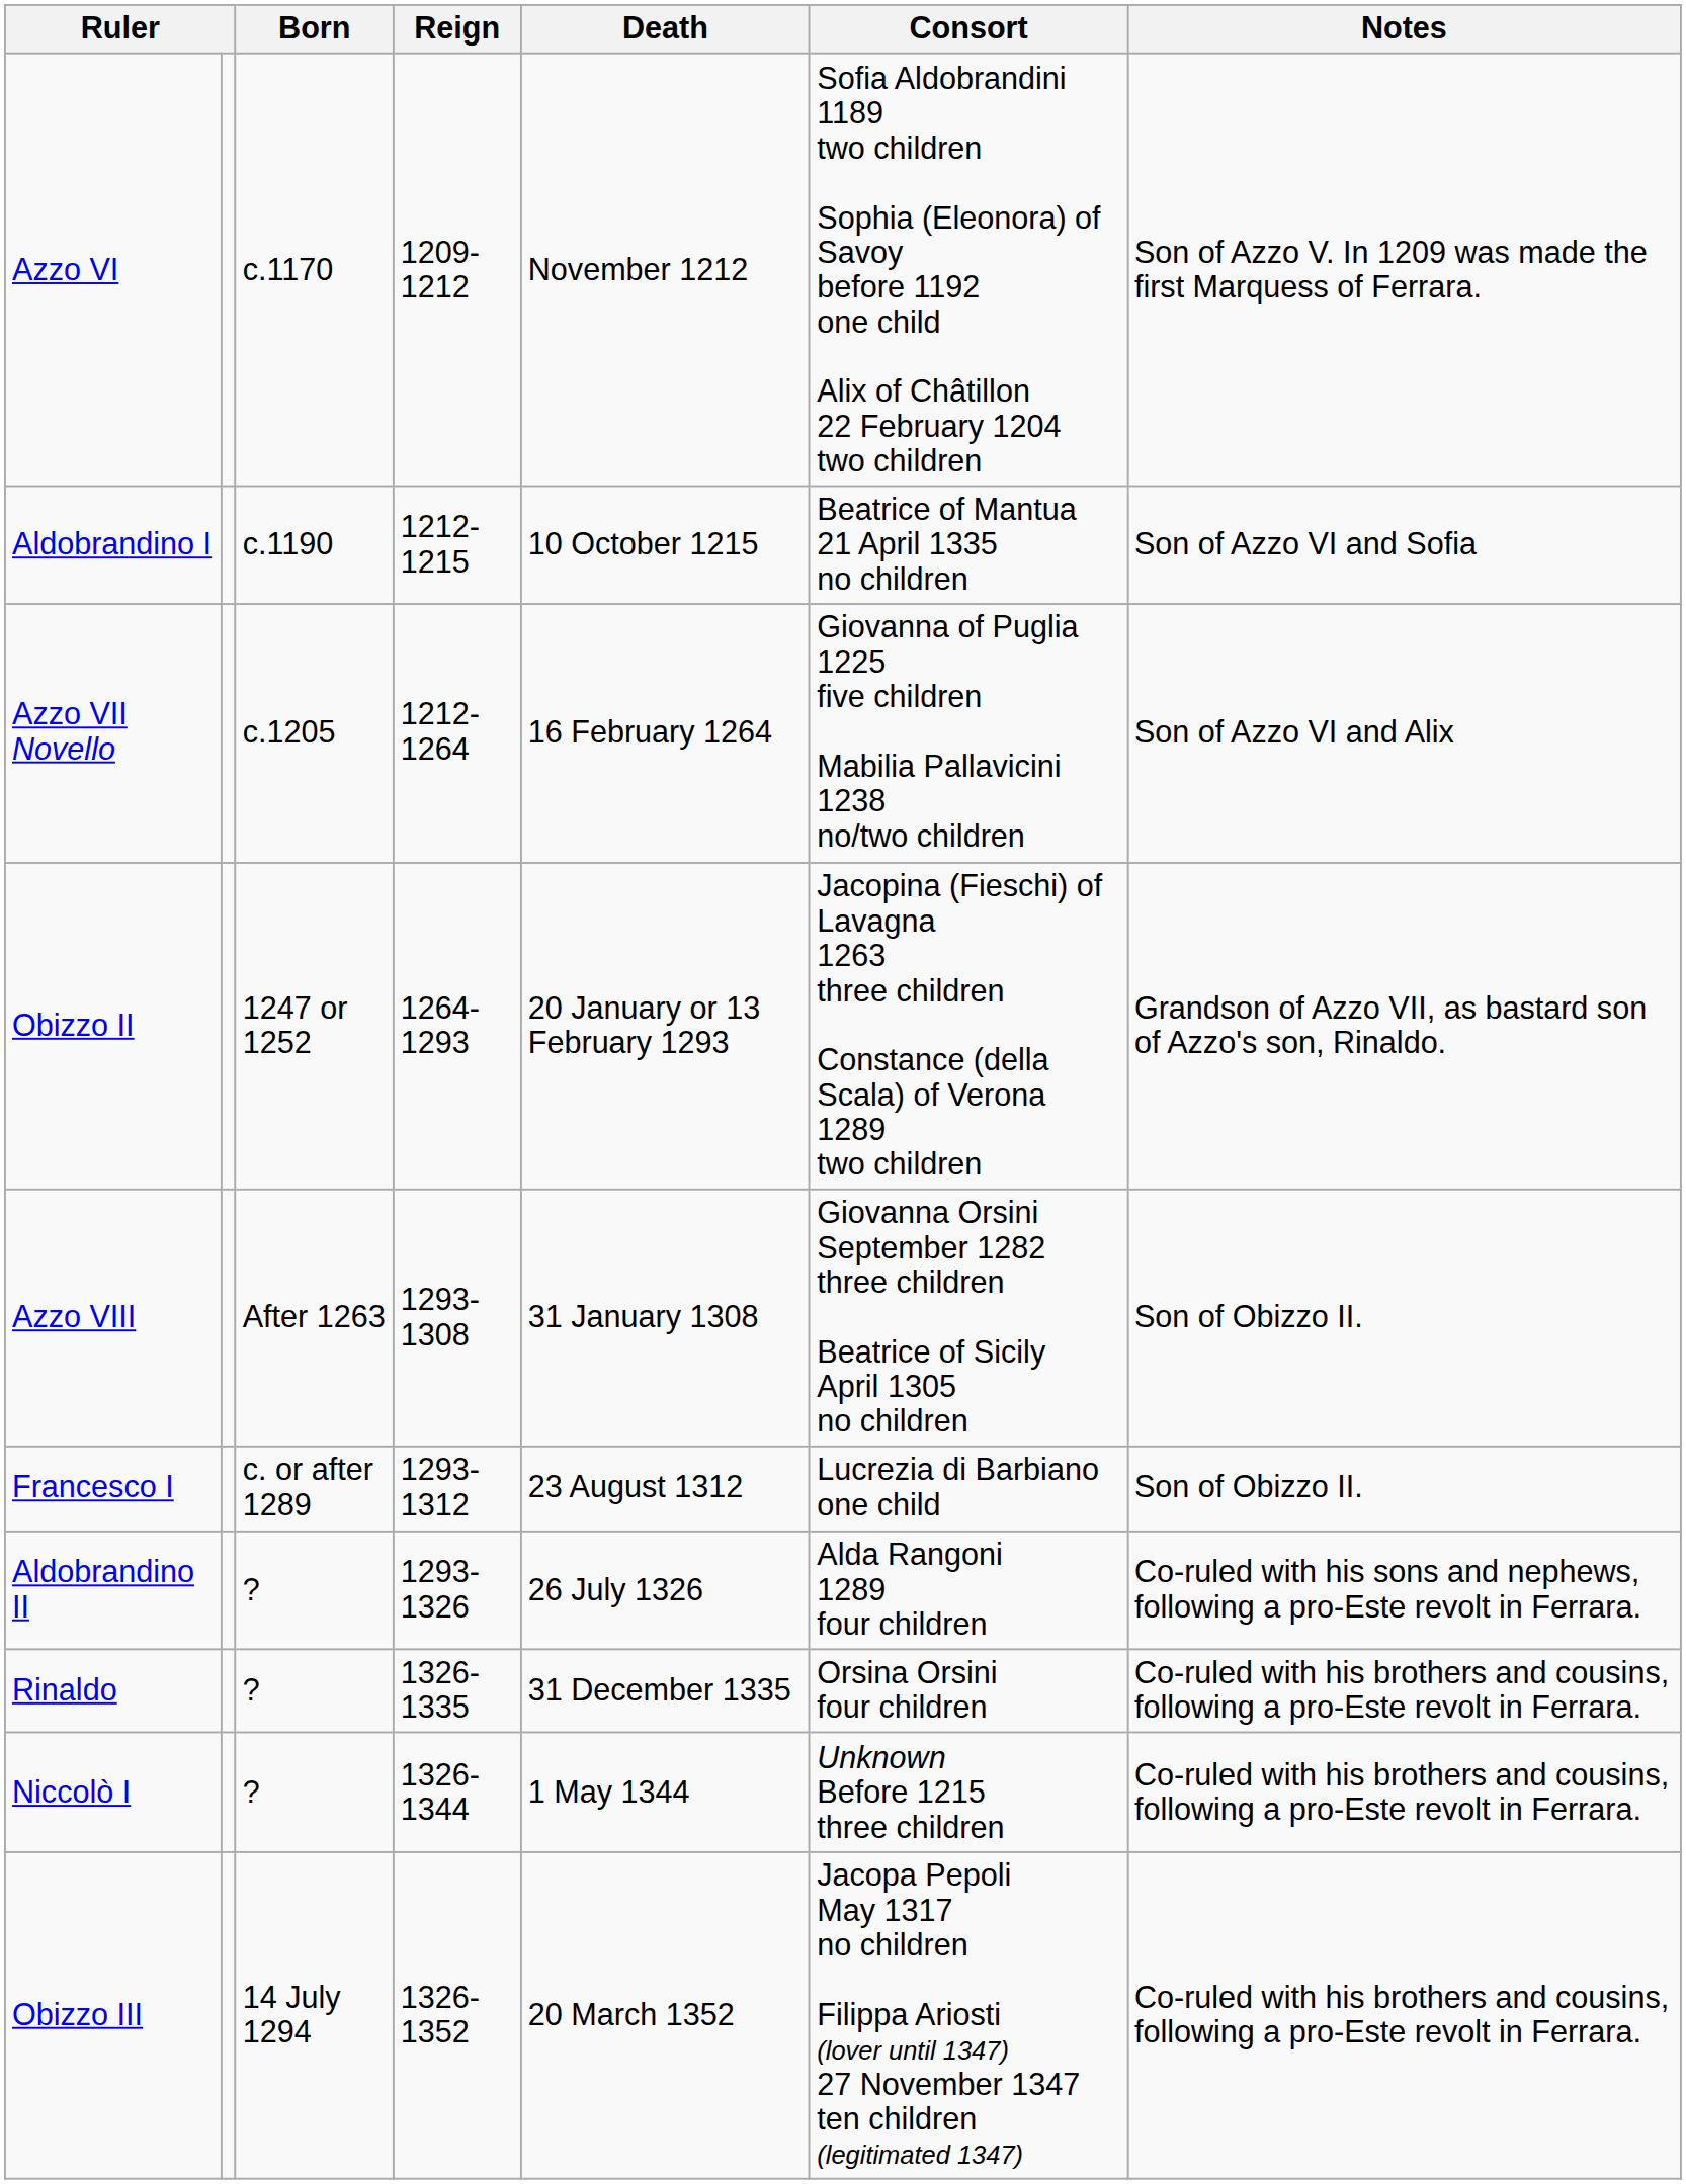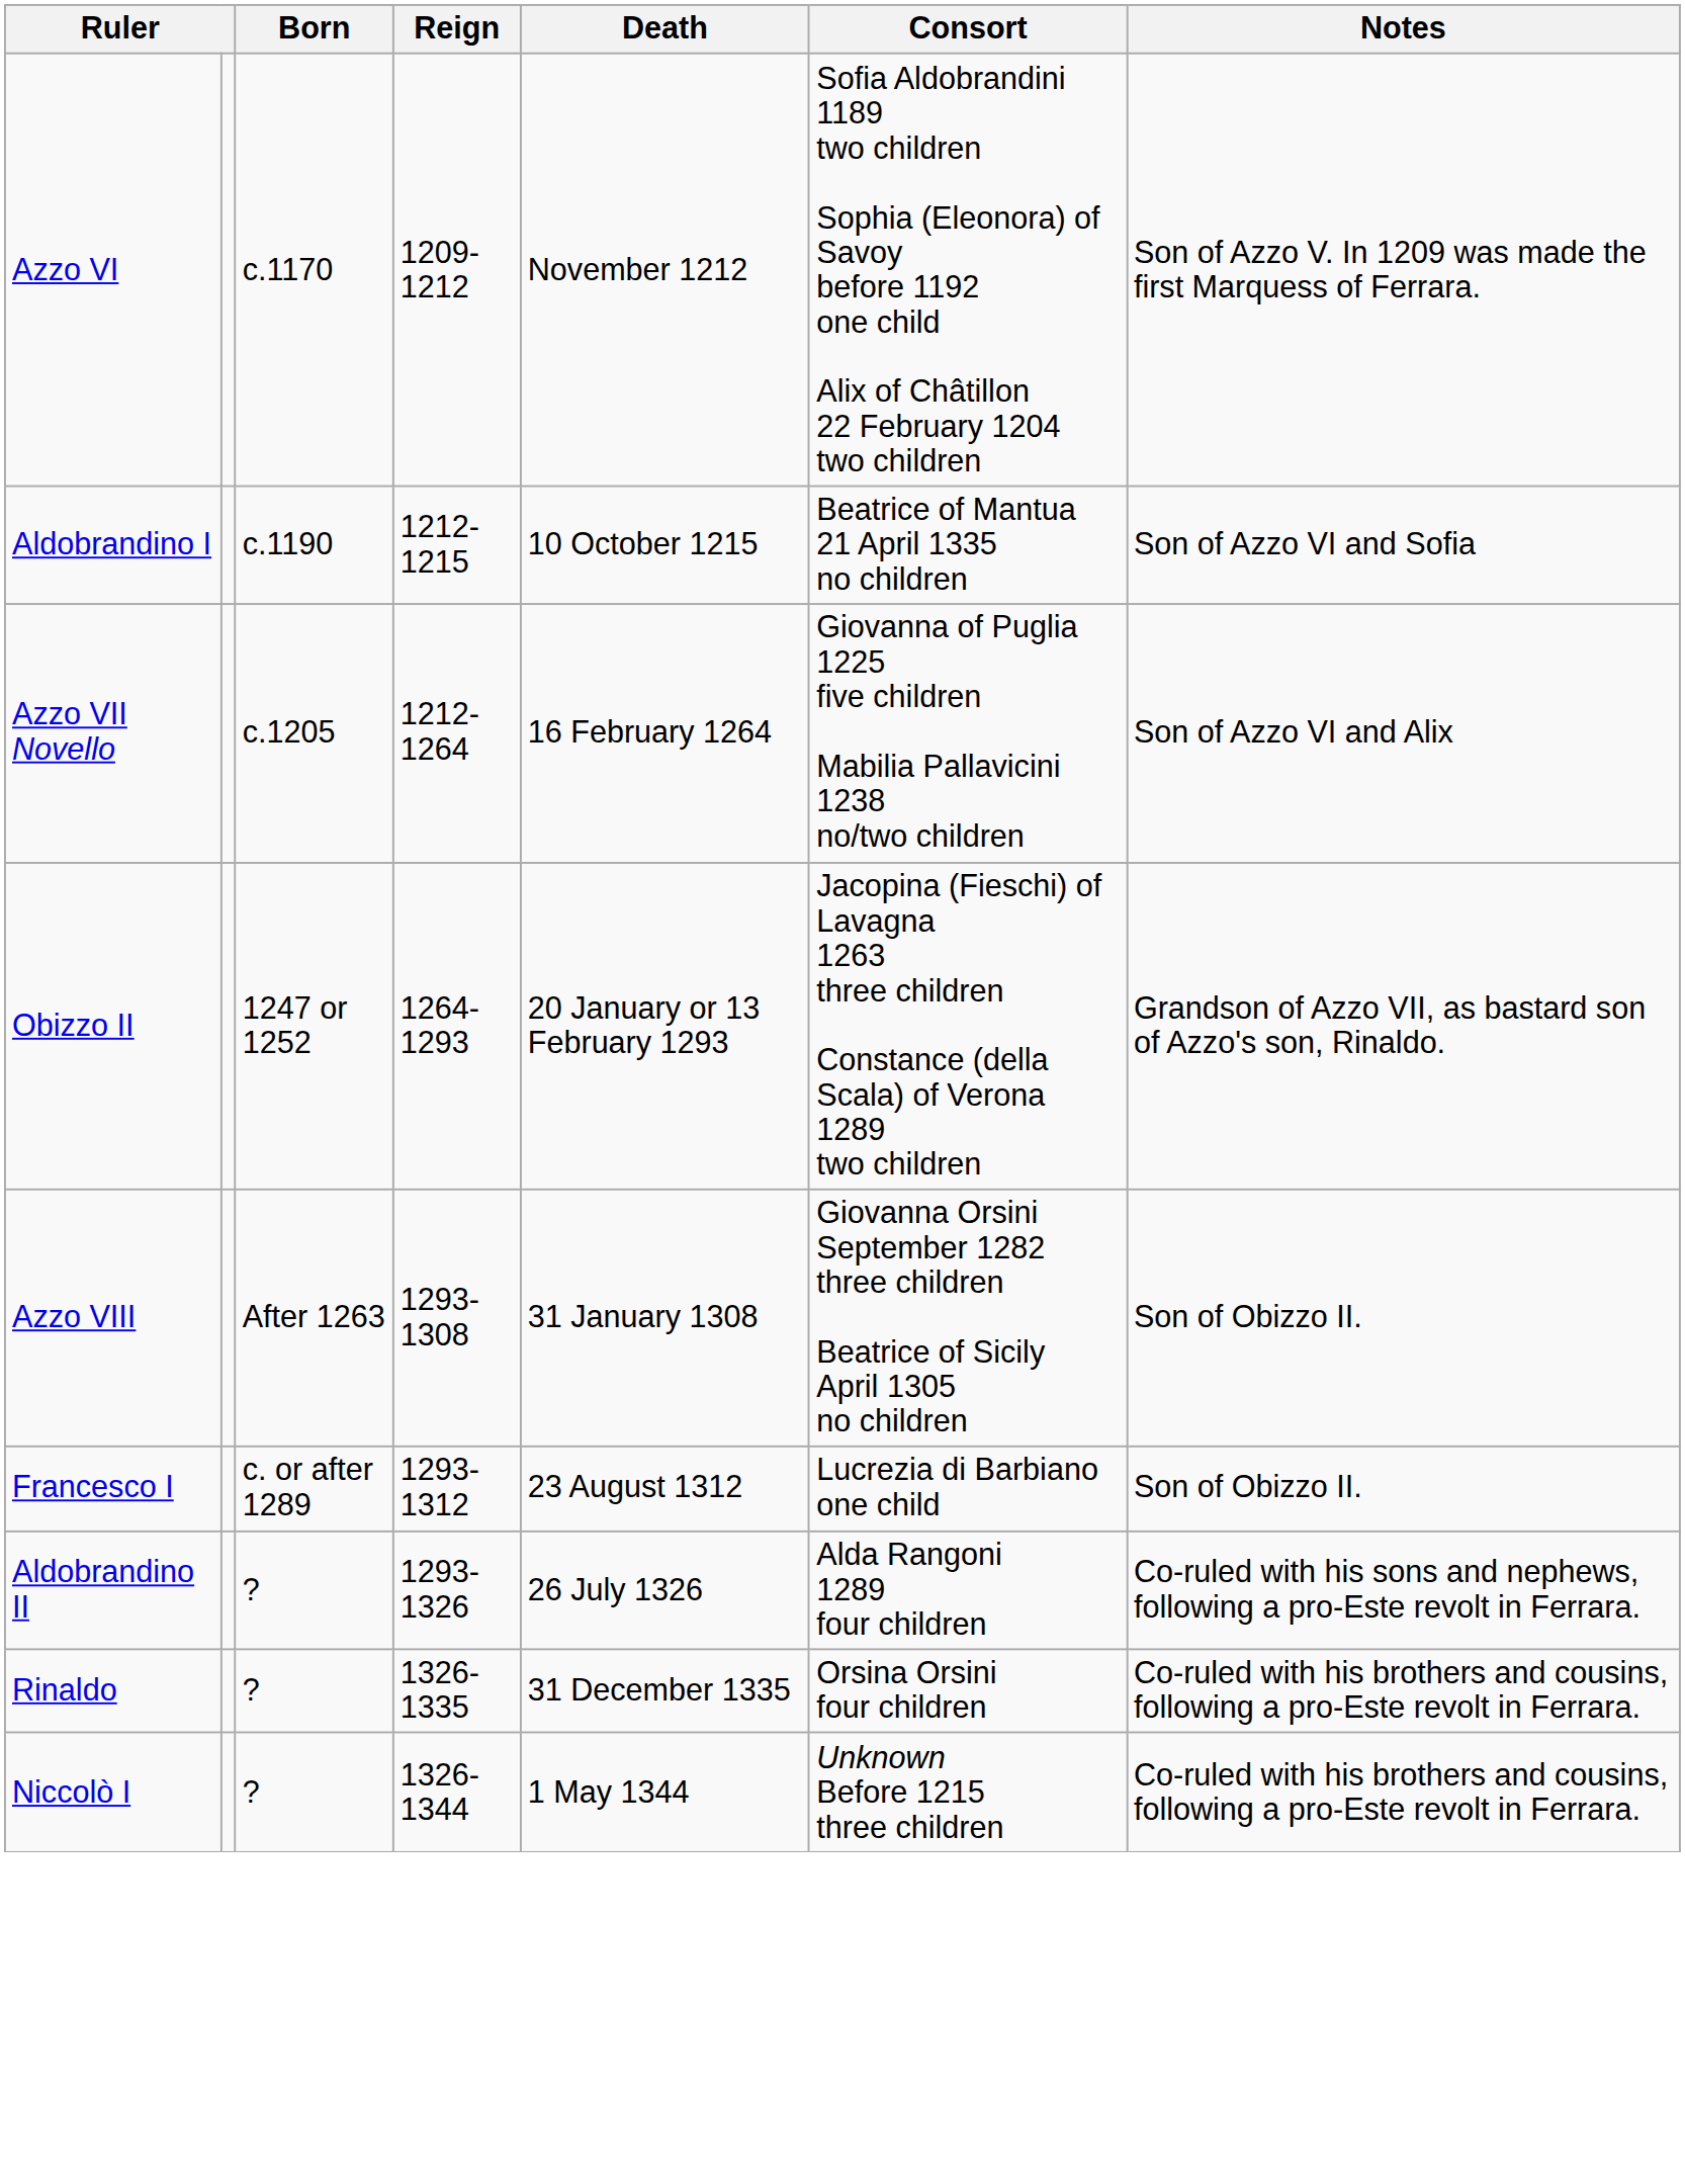- row: Obizzo III | 14 July 1294 | 1326-1352 | 20 March 1352 | Jacopa Pepoli May 1317 no children Filippa Ariosti (lover until 1347) 27 November 1347 ten children (legitimated 1347) | Co-ruled with his brothers and cousins, following a pro-Este revolt in Ferrara.
